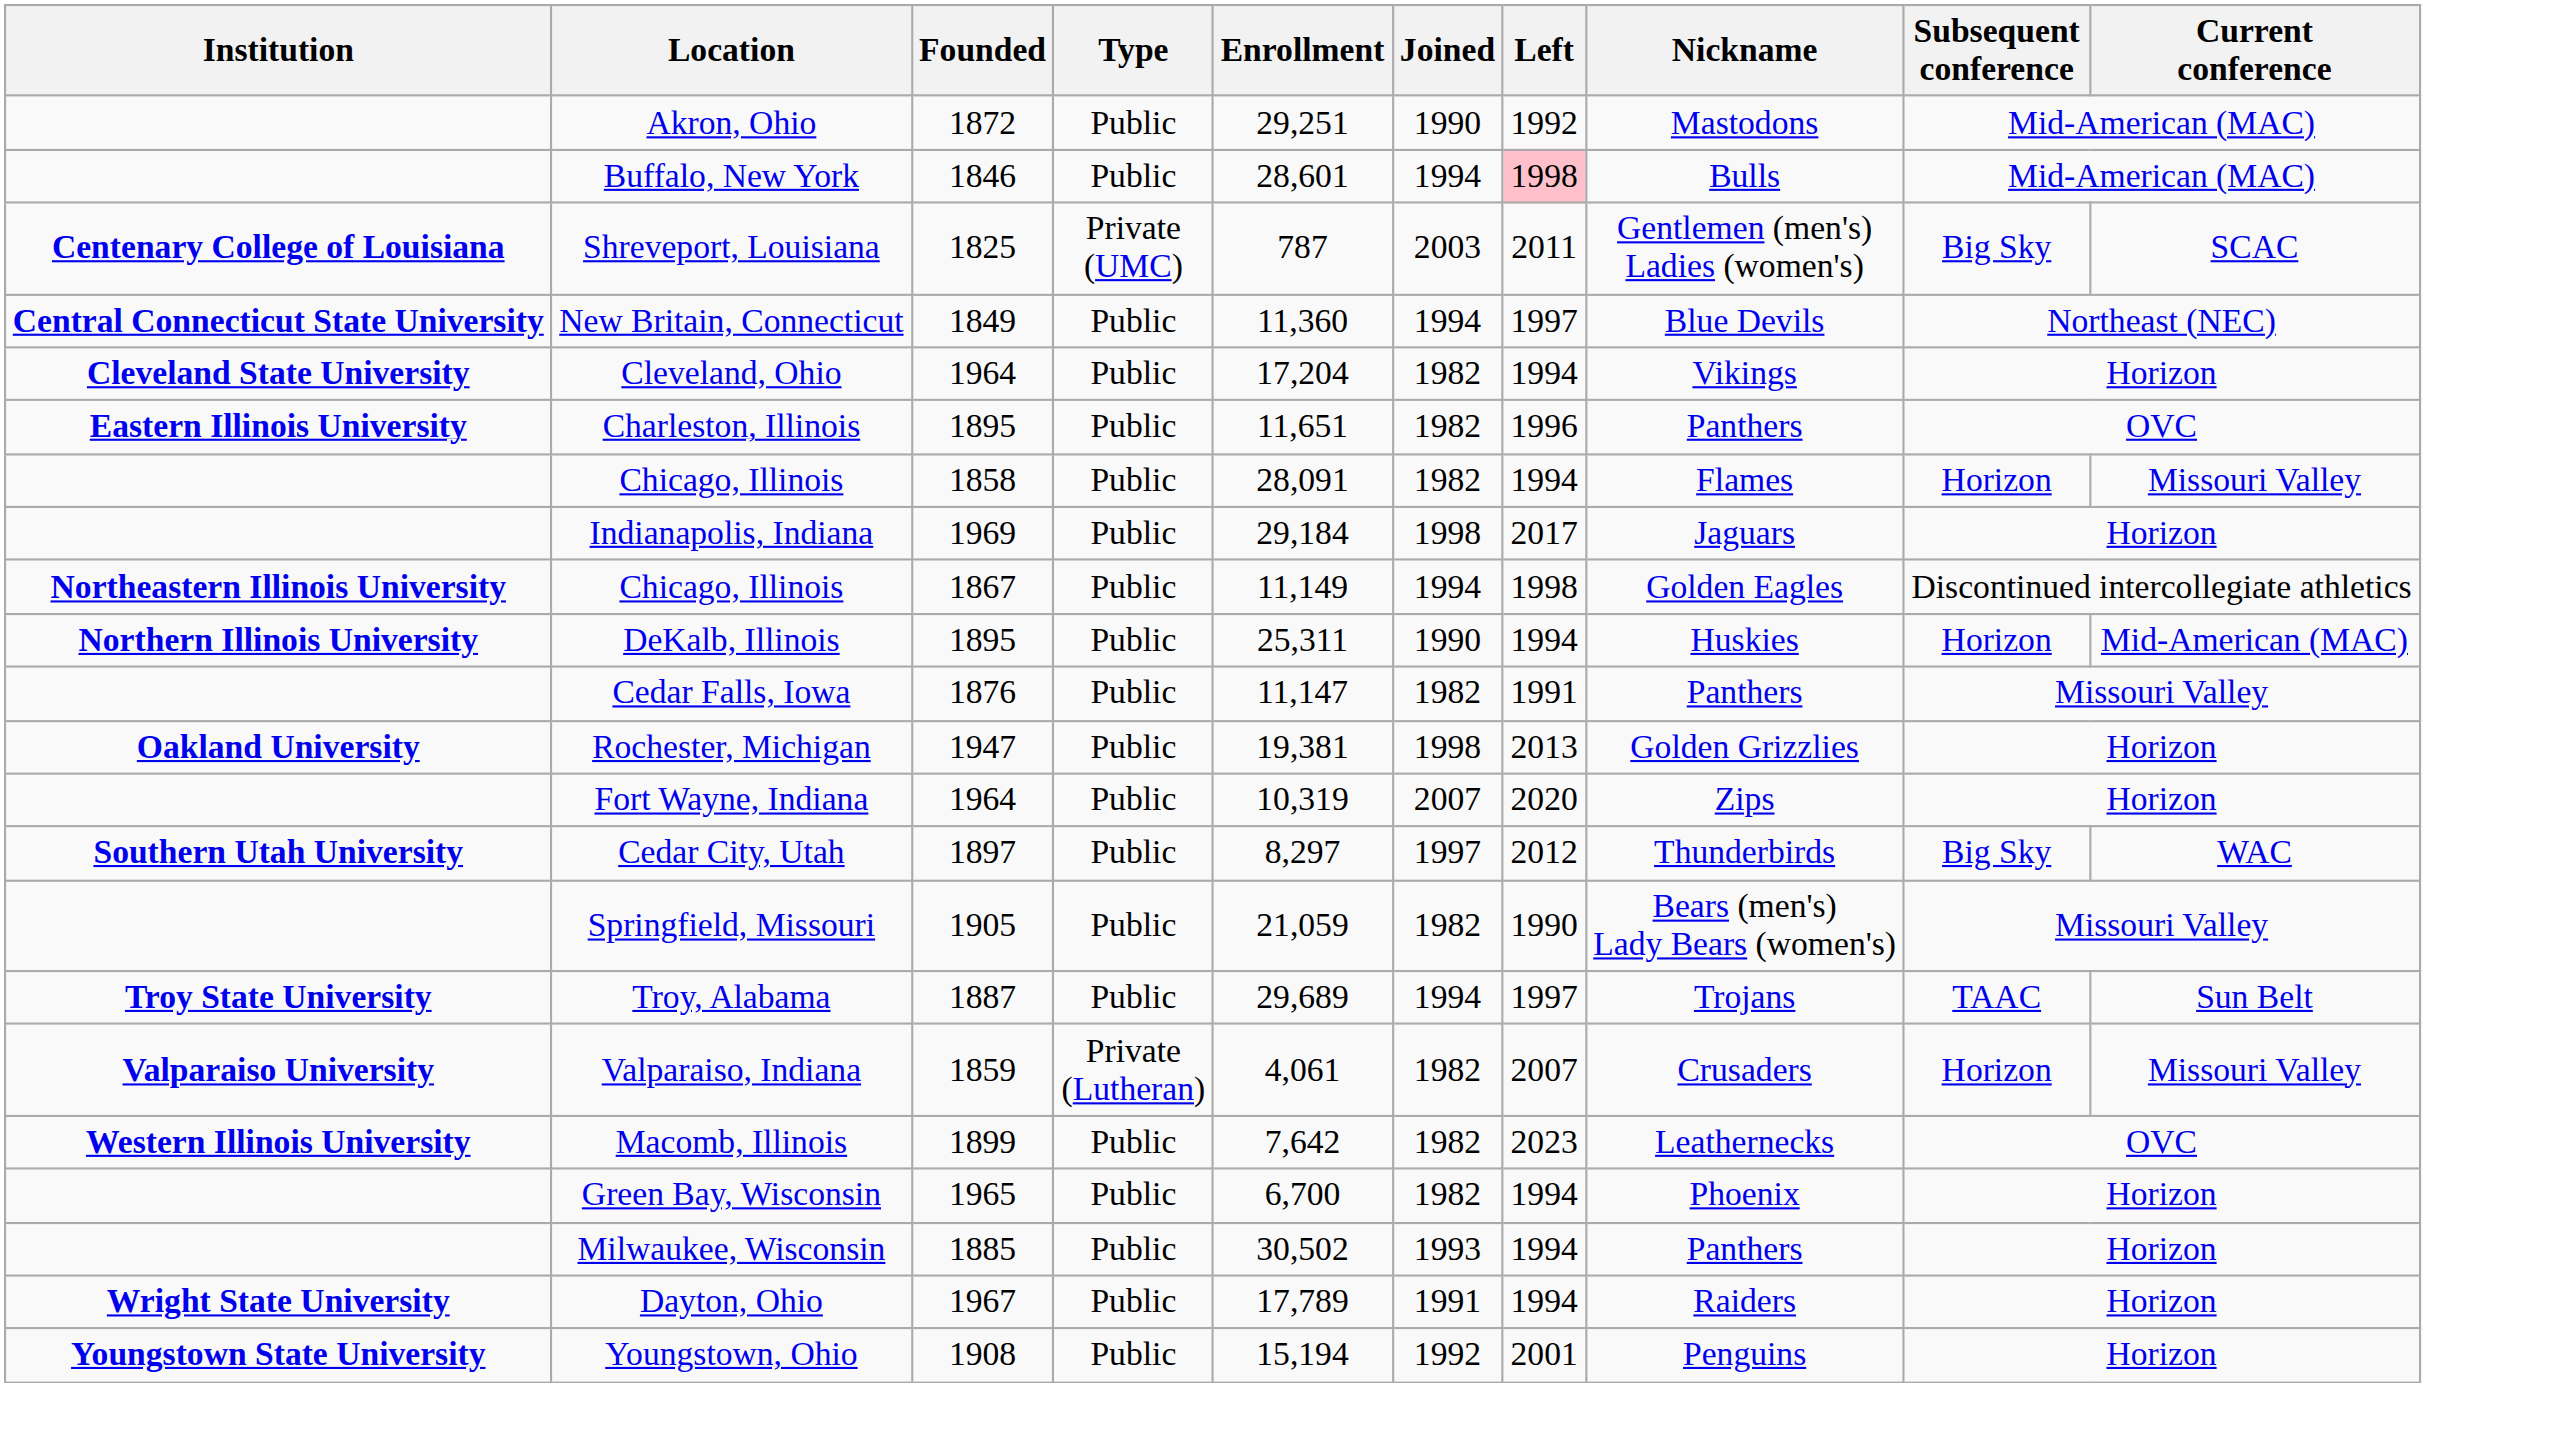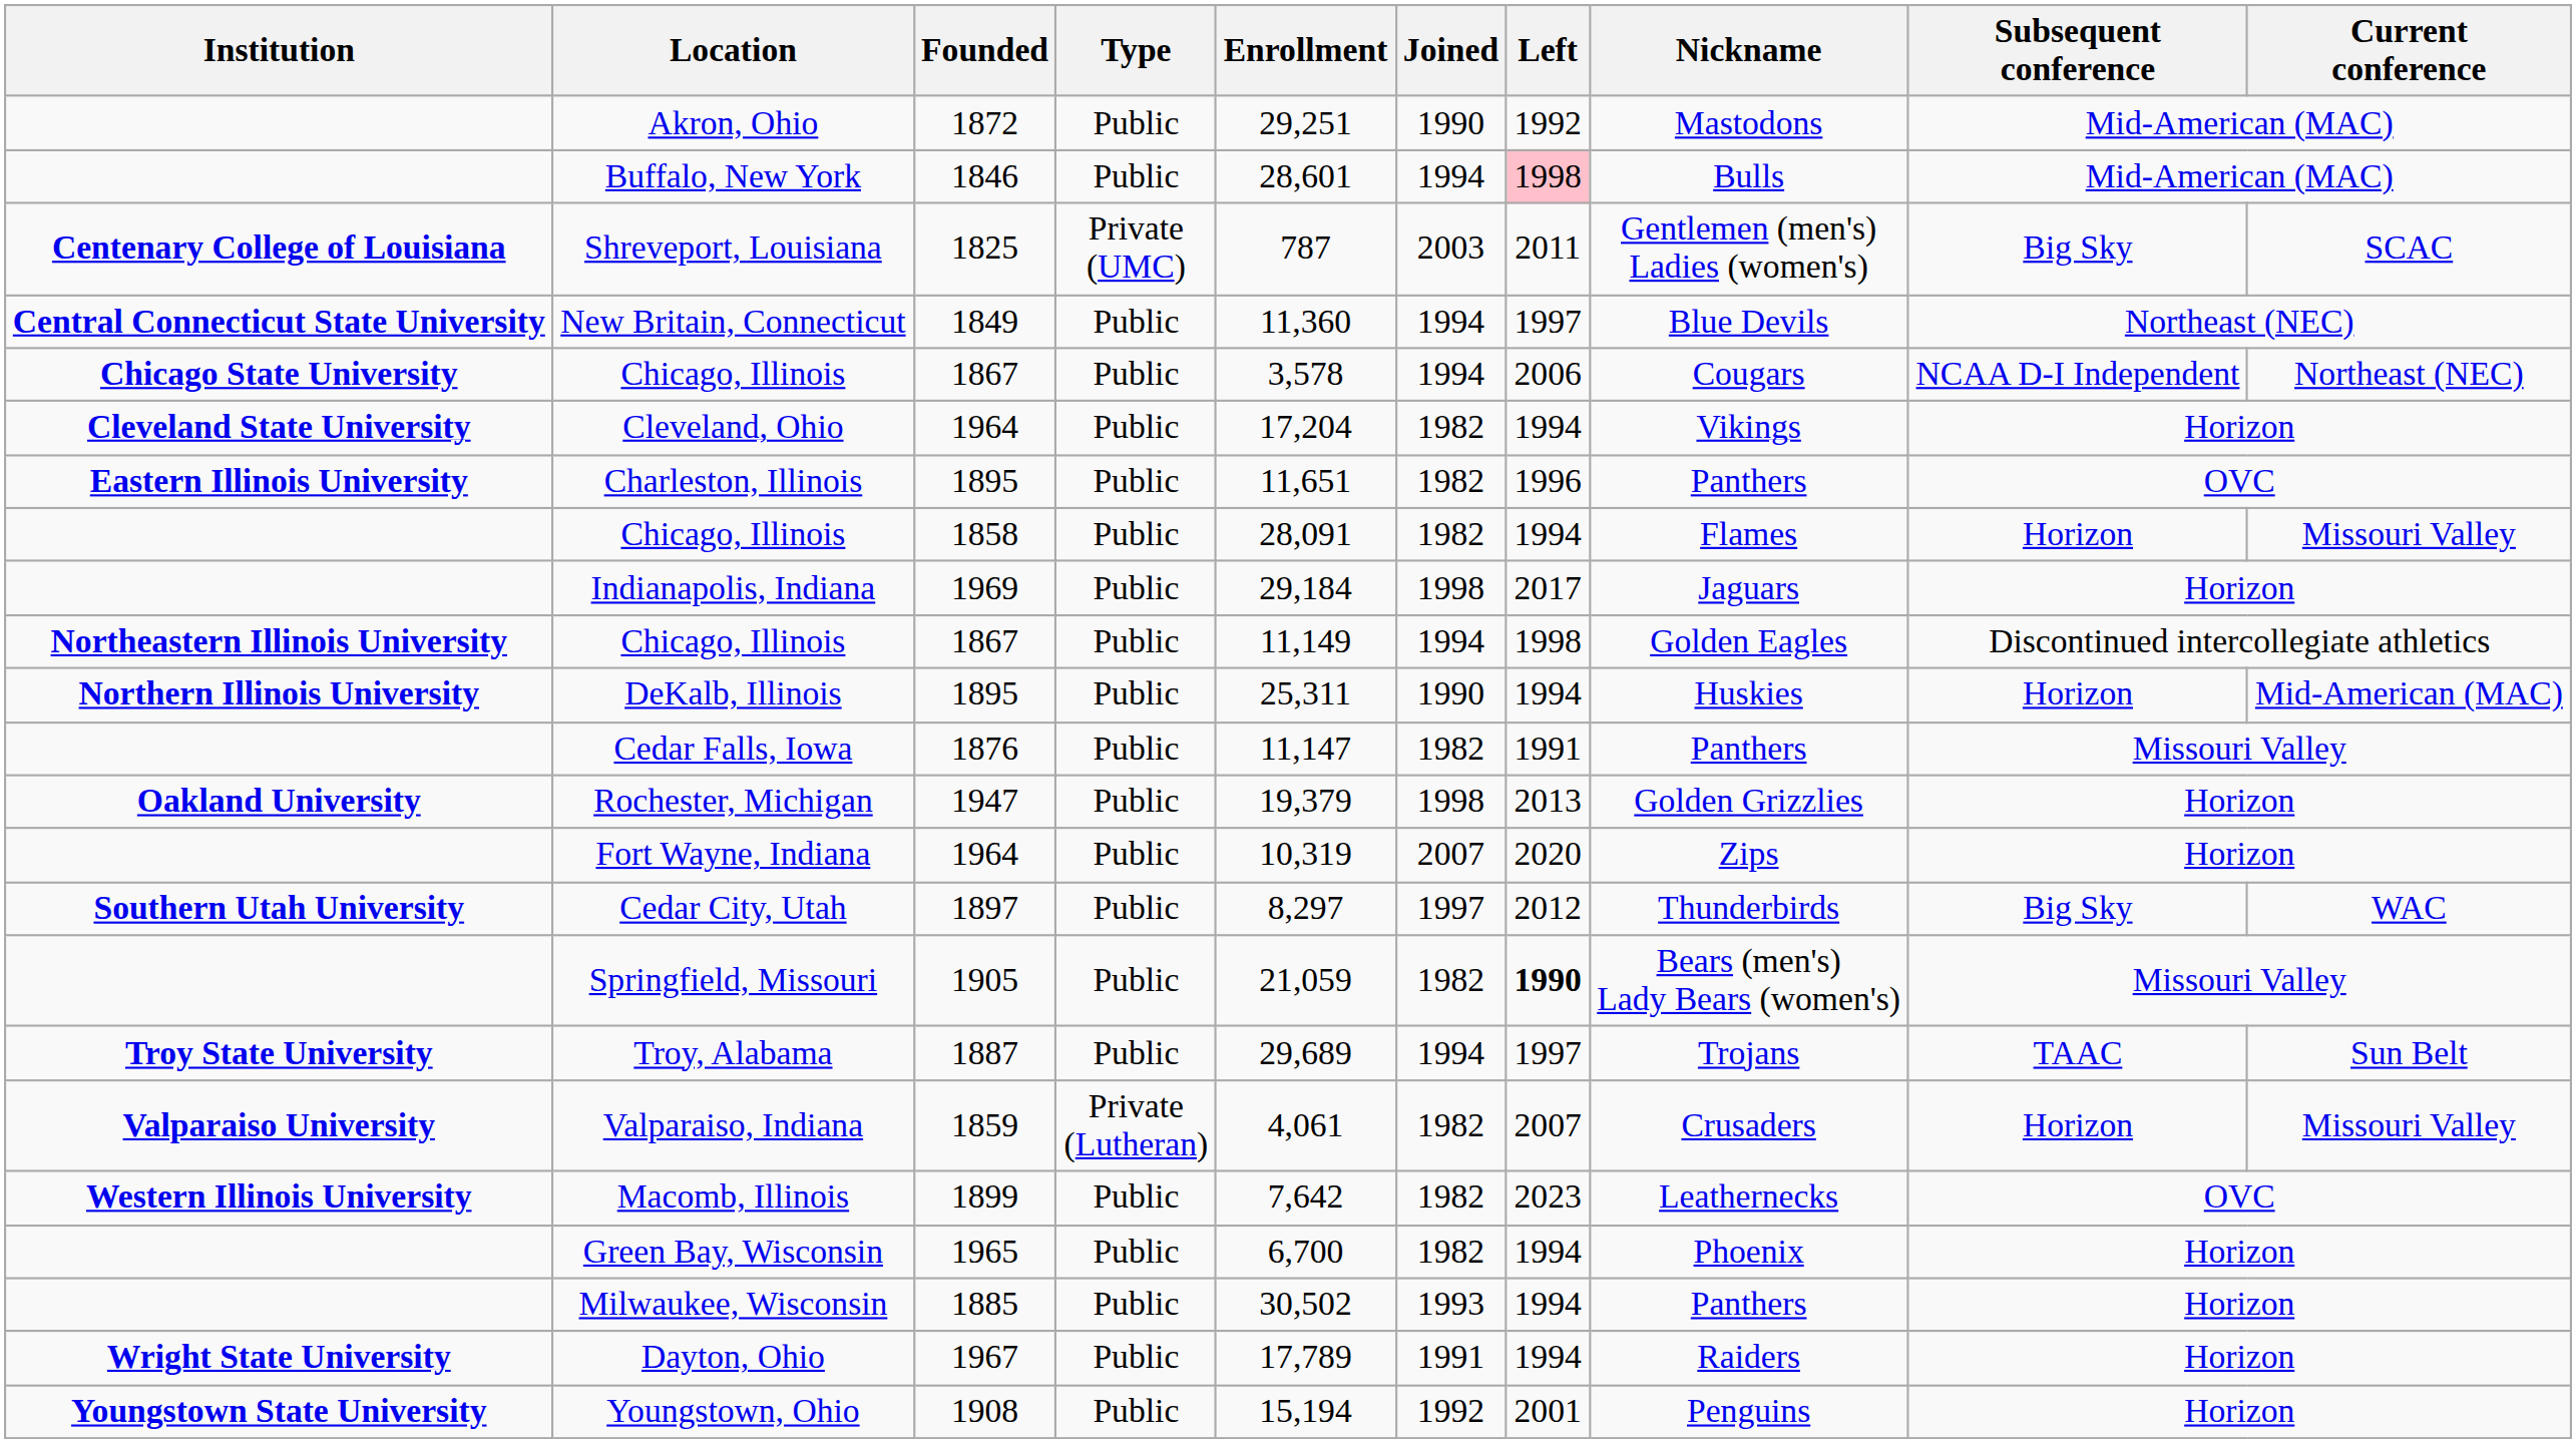+ row: Chicago State University | Chicago, Illinois | 1867 | Public | 3,578 | 1994 | 2006 | Cougars | NCAA D-I Independent | Northeast (NEC)
Rochester, Michigan | Enrollment: 19,381 -> 19,379
Springfield, Missouri | Left: normal -> bold
